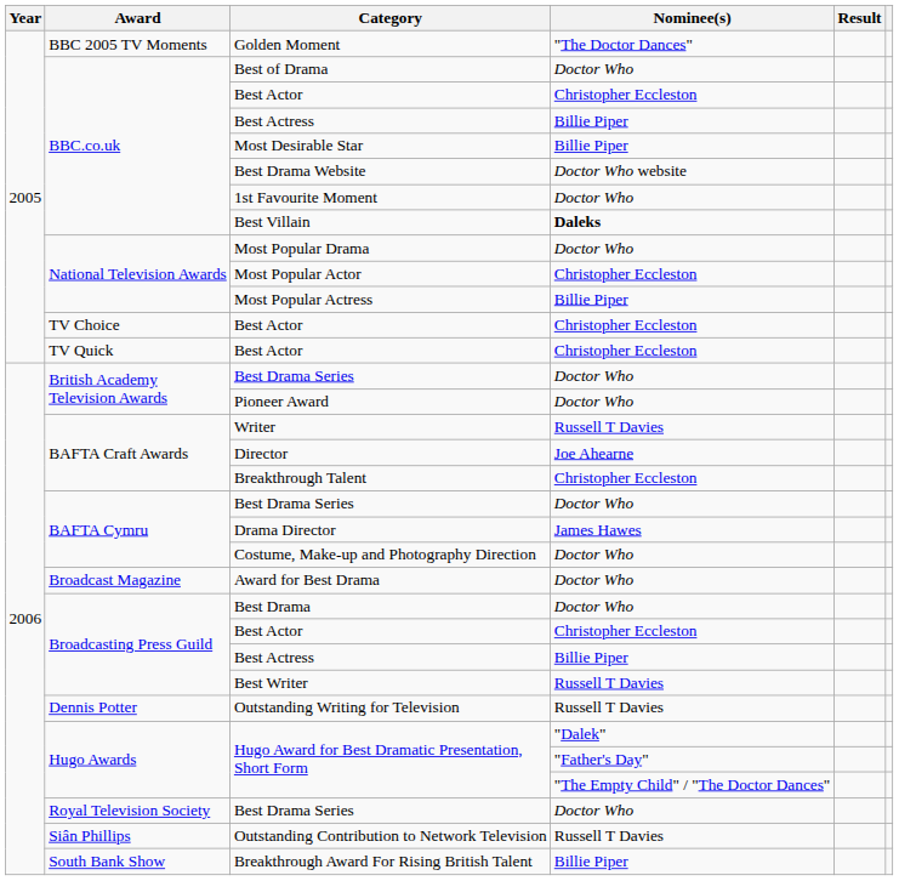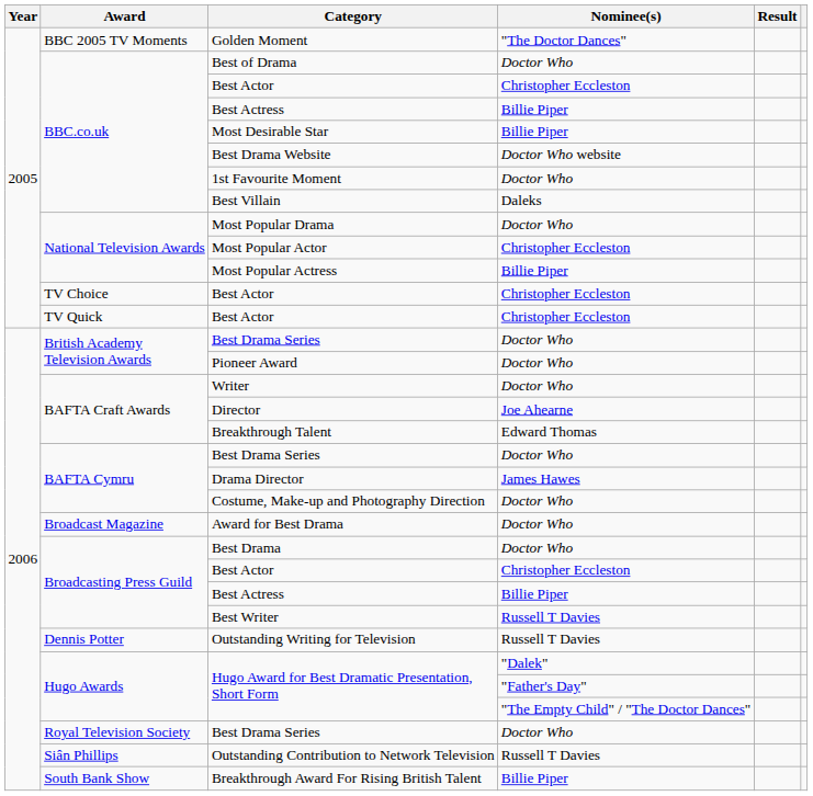Best Villain | Nominee(s): bold -> normal
Writer | Nominee(s): Russell T Davies -> Doctor Who
Breakthrough Talent | Nominee(s): Christopher Eccleston -> Edward Thomas
